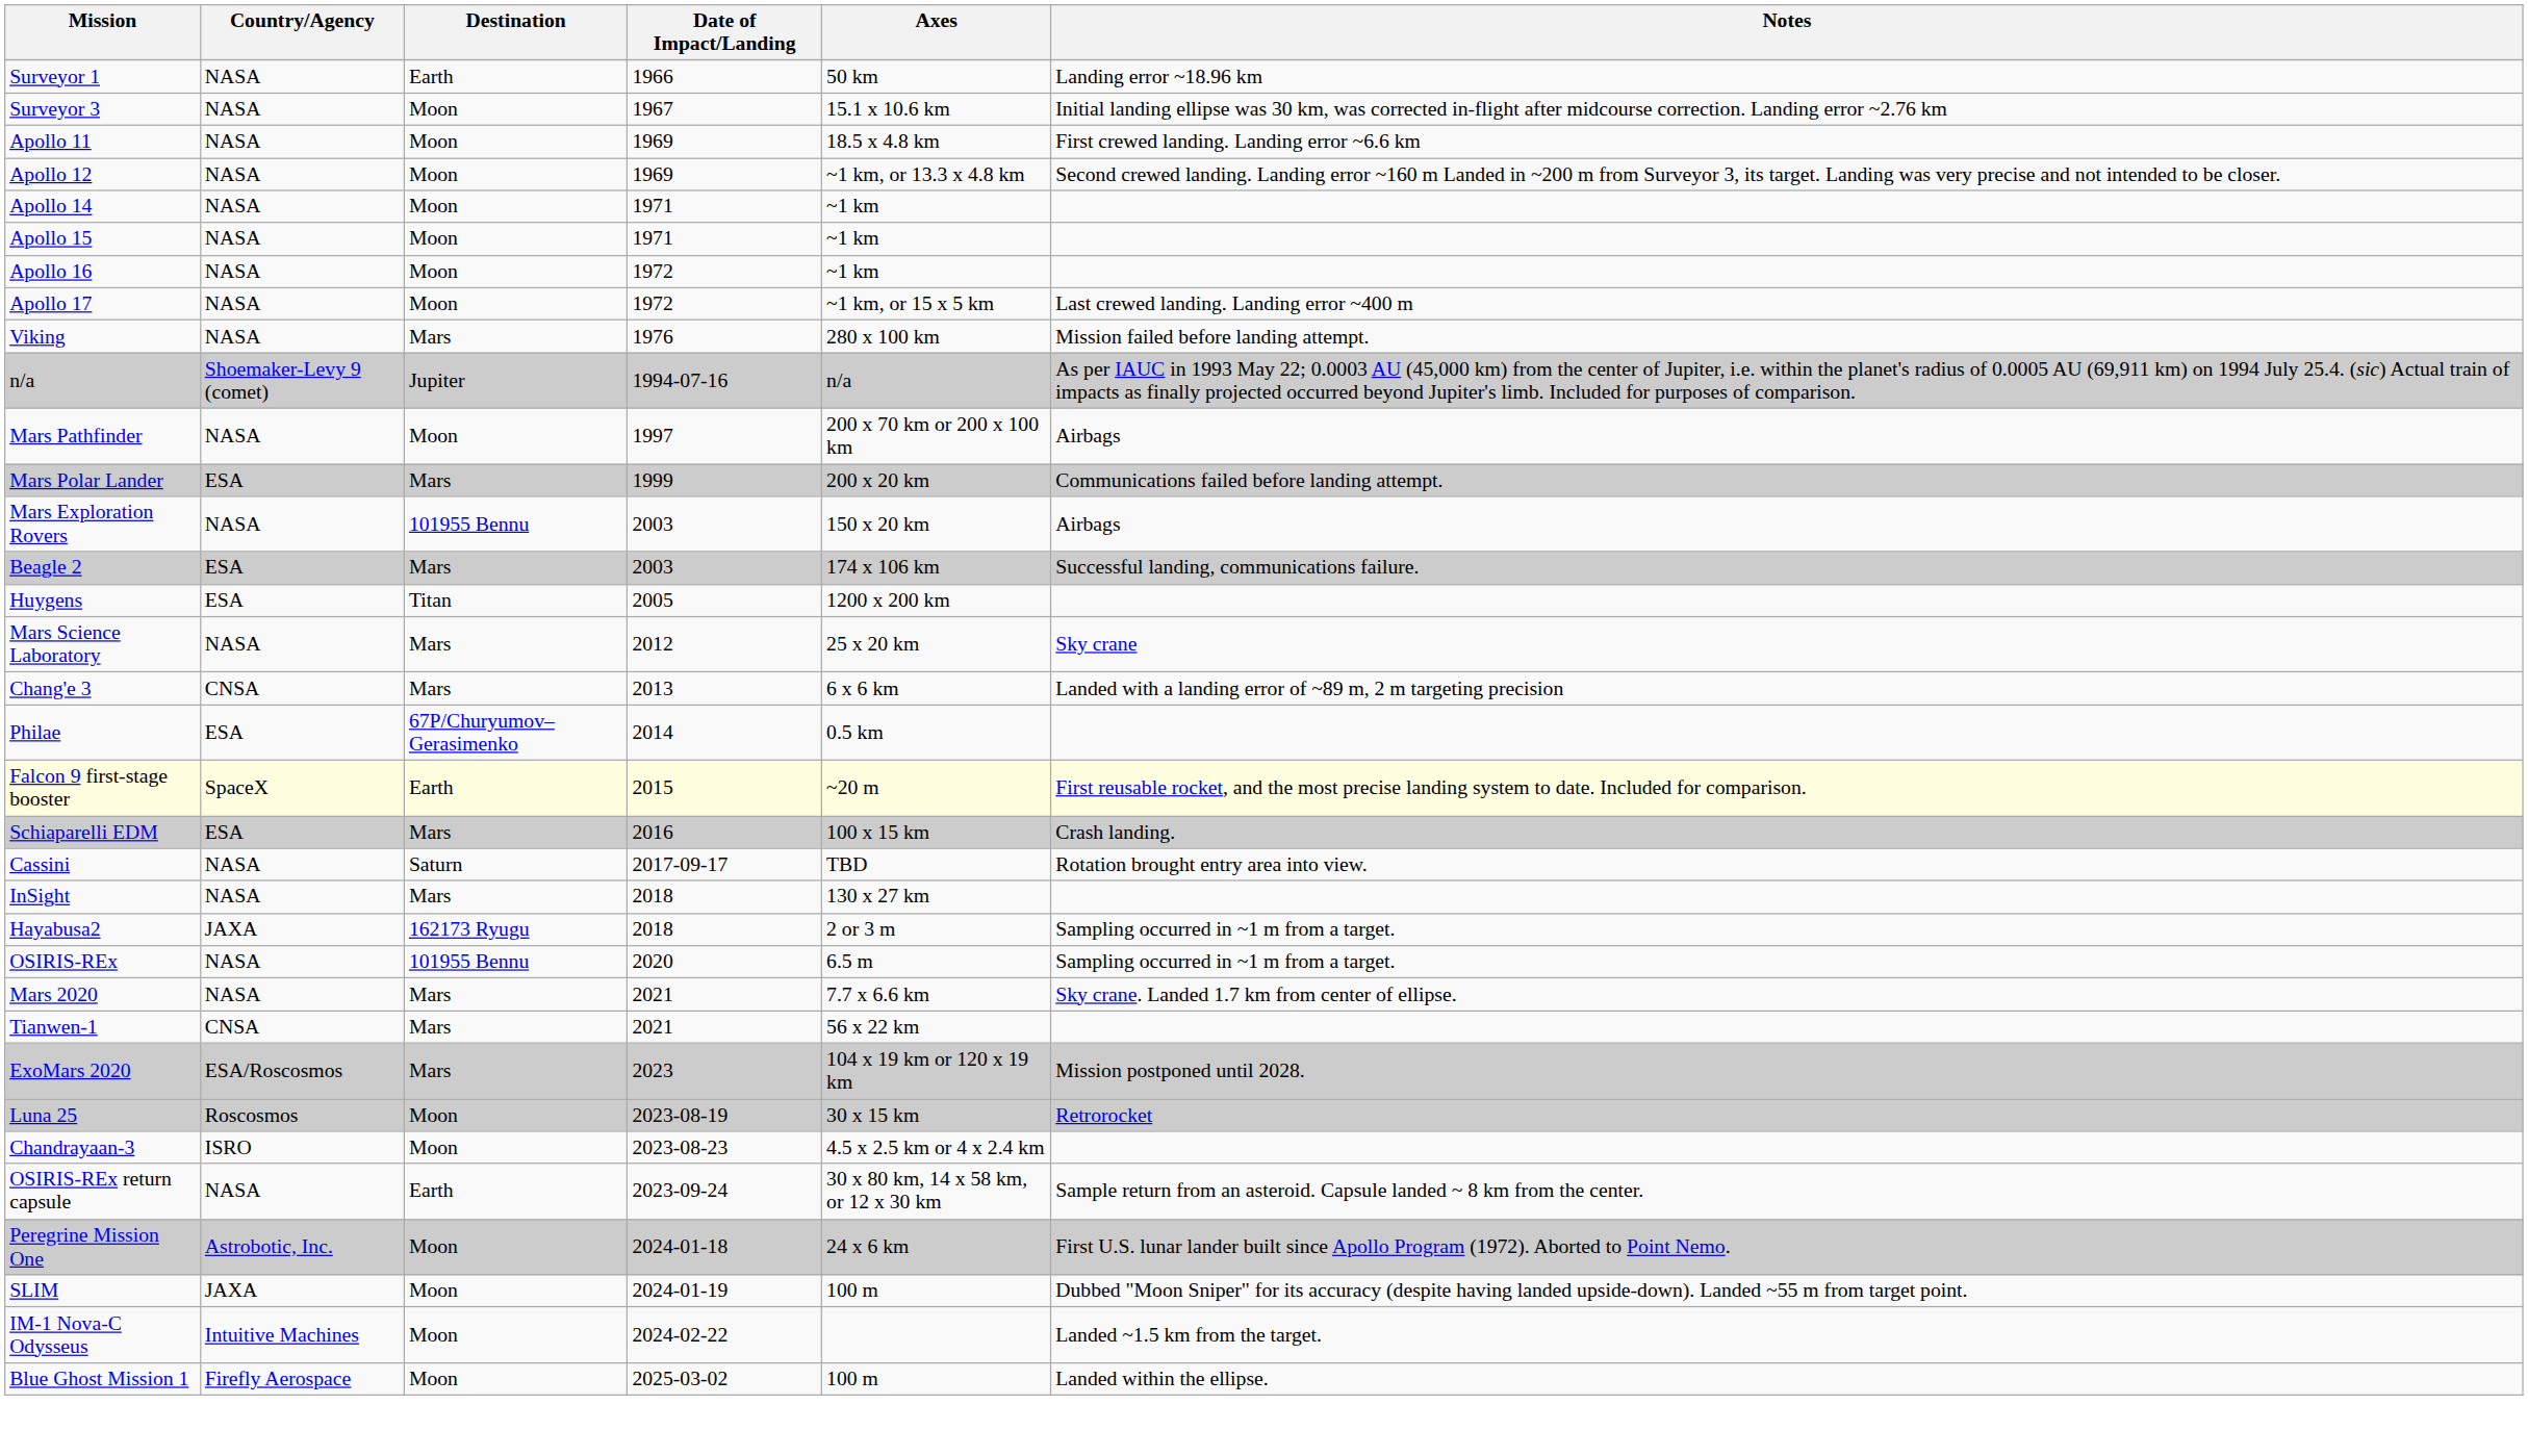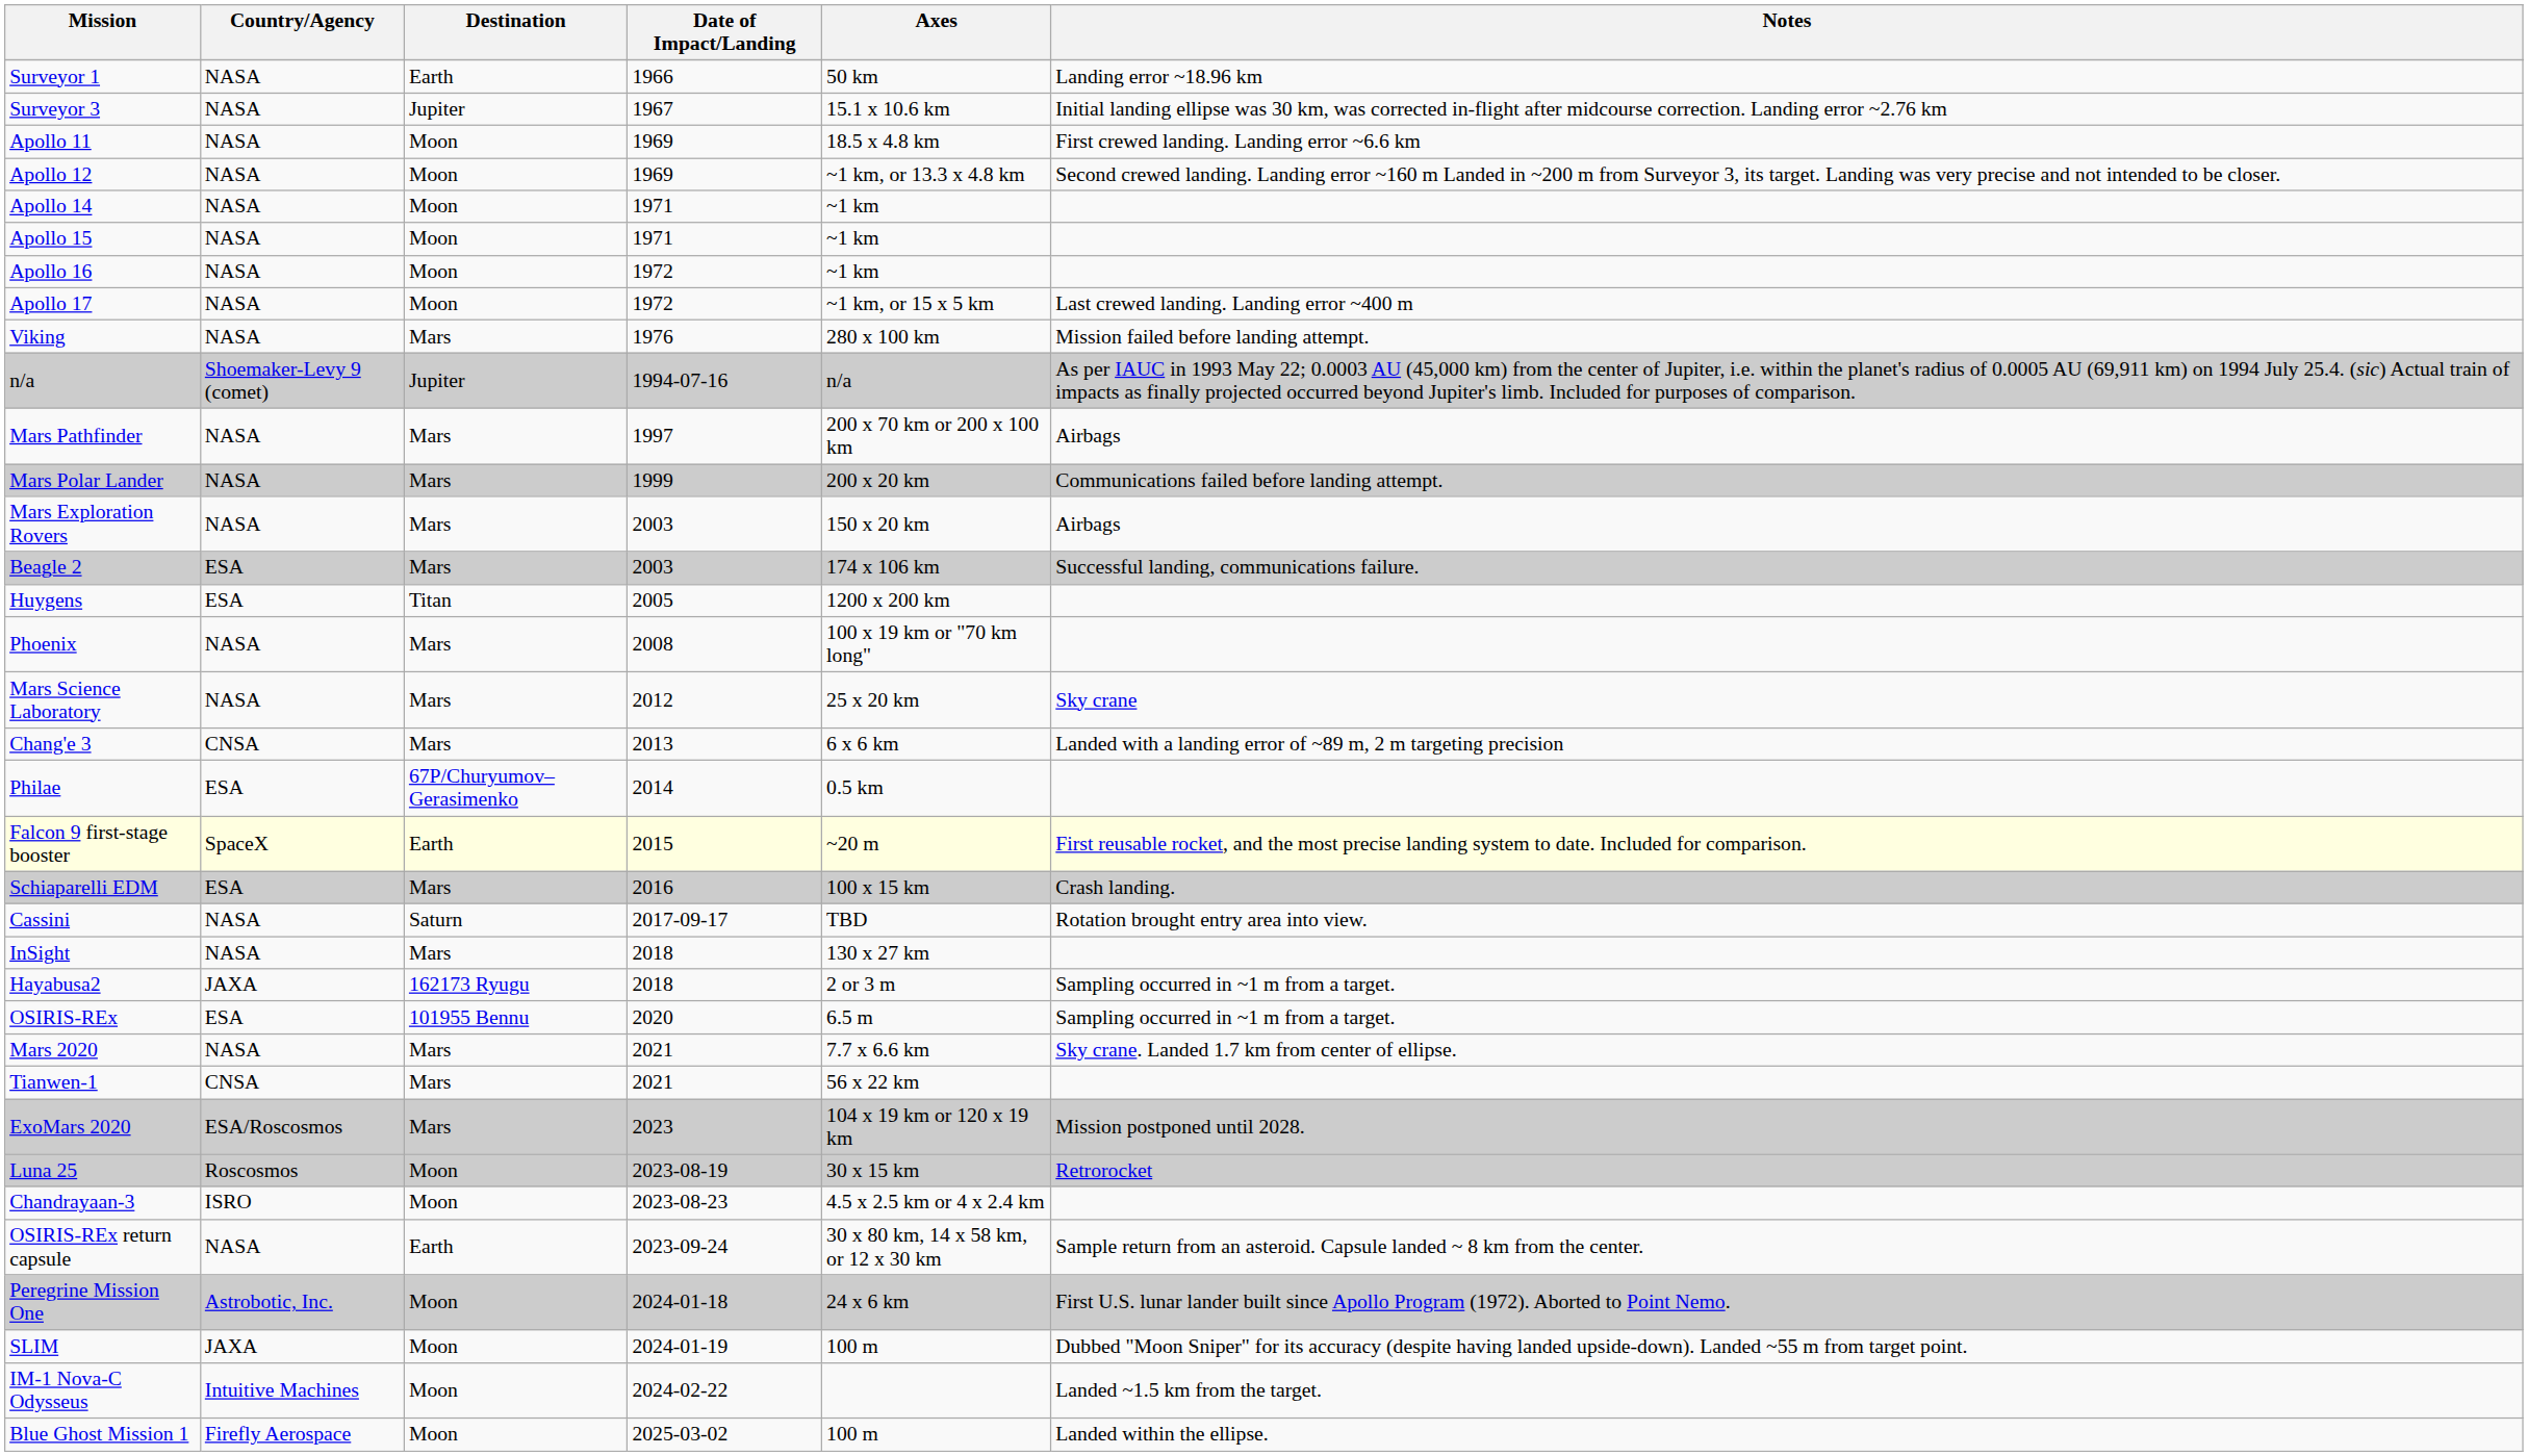Surveyor 3 | Destination: Moon -> Jupiter
Mars Pathfinder | Destination: Moon -> Mars
Mars Polar Lander | Country/Agency: ESA -> NASA
Mars Exploration Rovers | Destination: 101955 Bennu -> Mars
+ row: Phoenix | NASA | Mars | 2008 | 100 x 19 km or "70 km long"
OSIRIS-REx | Country/Agency: NASA -> ESA
